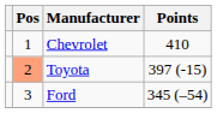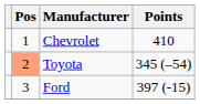Toyota | Points: 397 (-15) -> 345 (–54)
Ford | Points: 345 (–54) -> 397 (-15)
